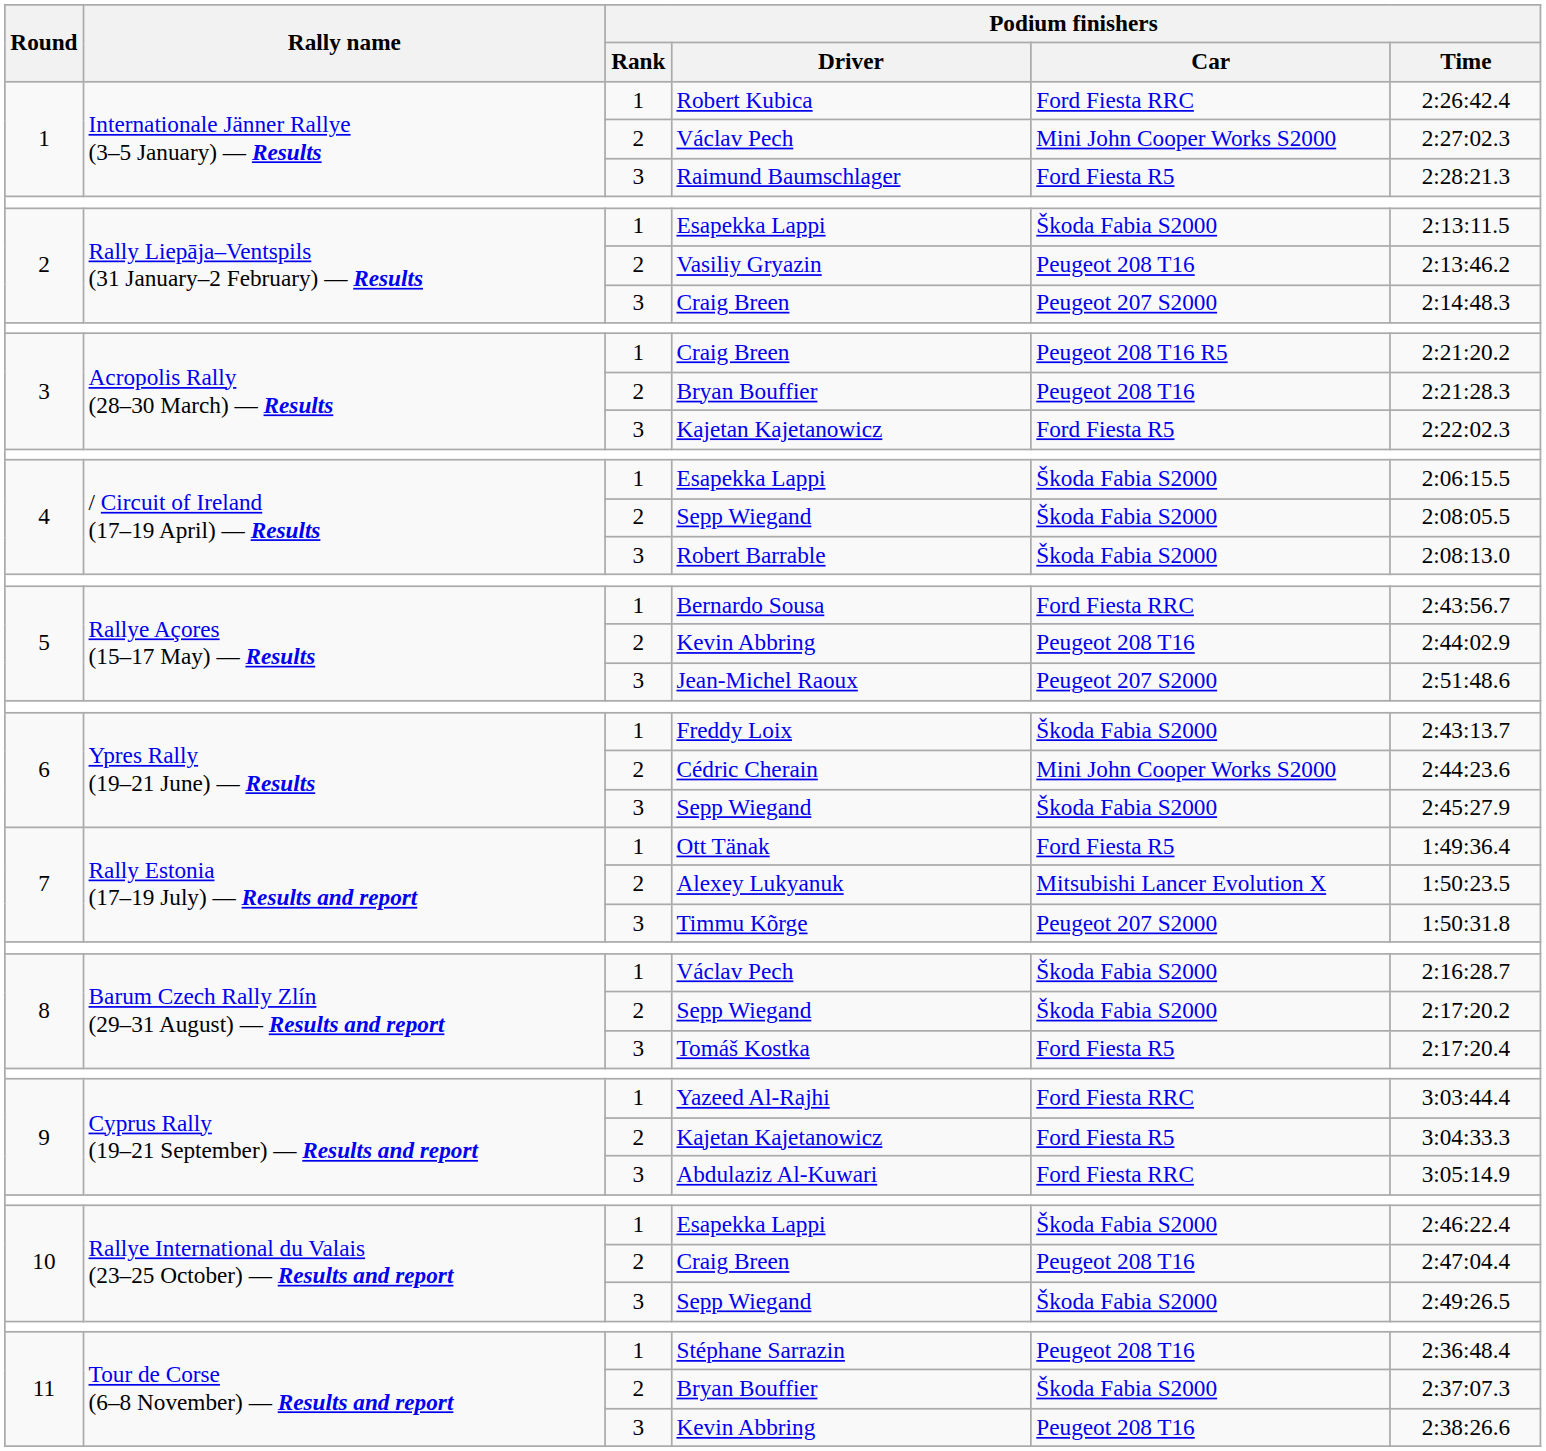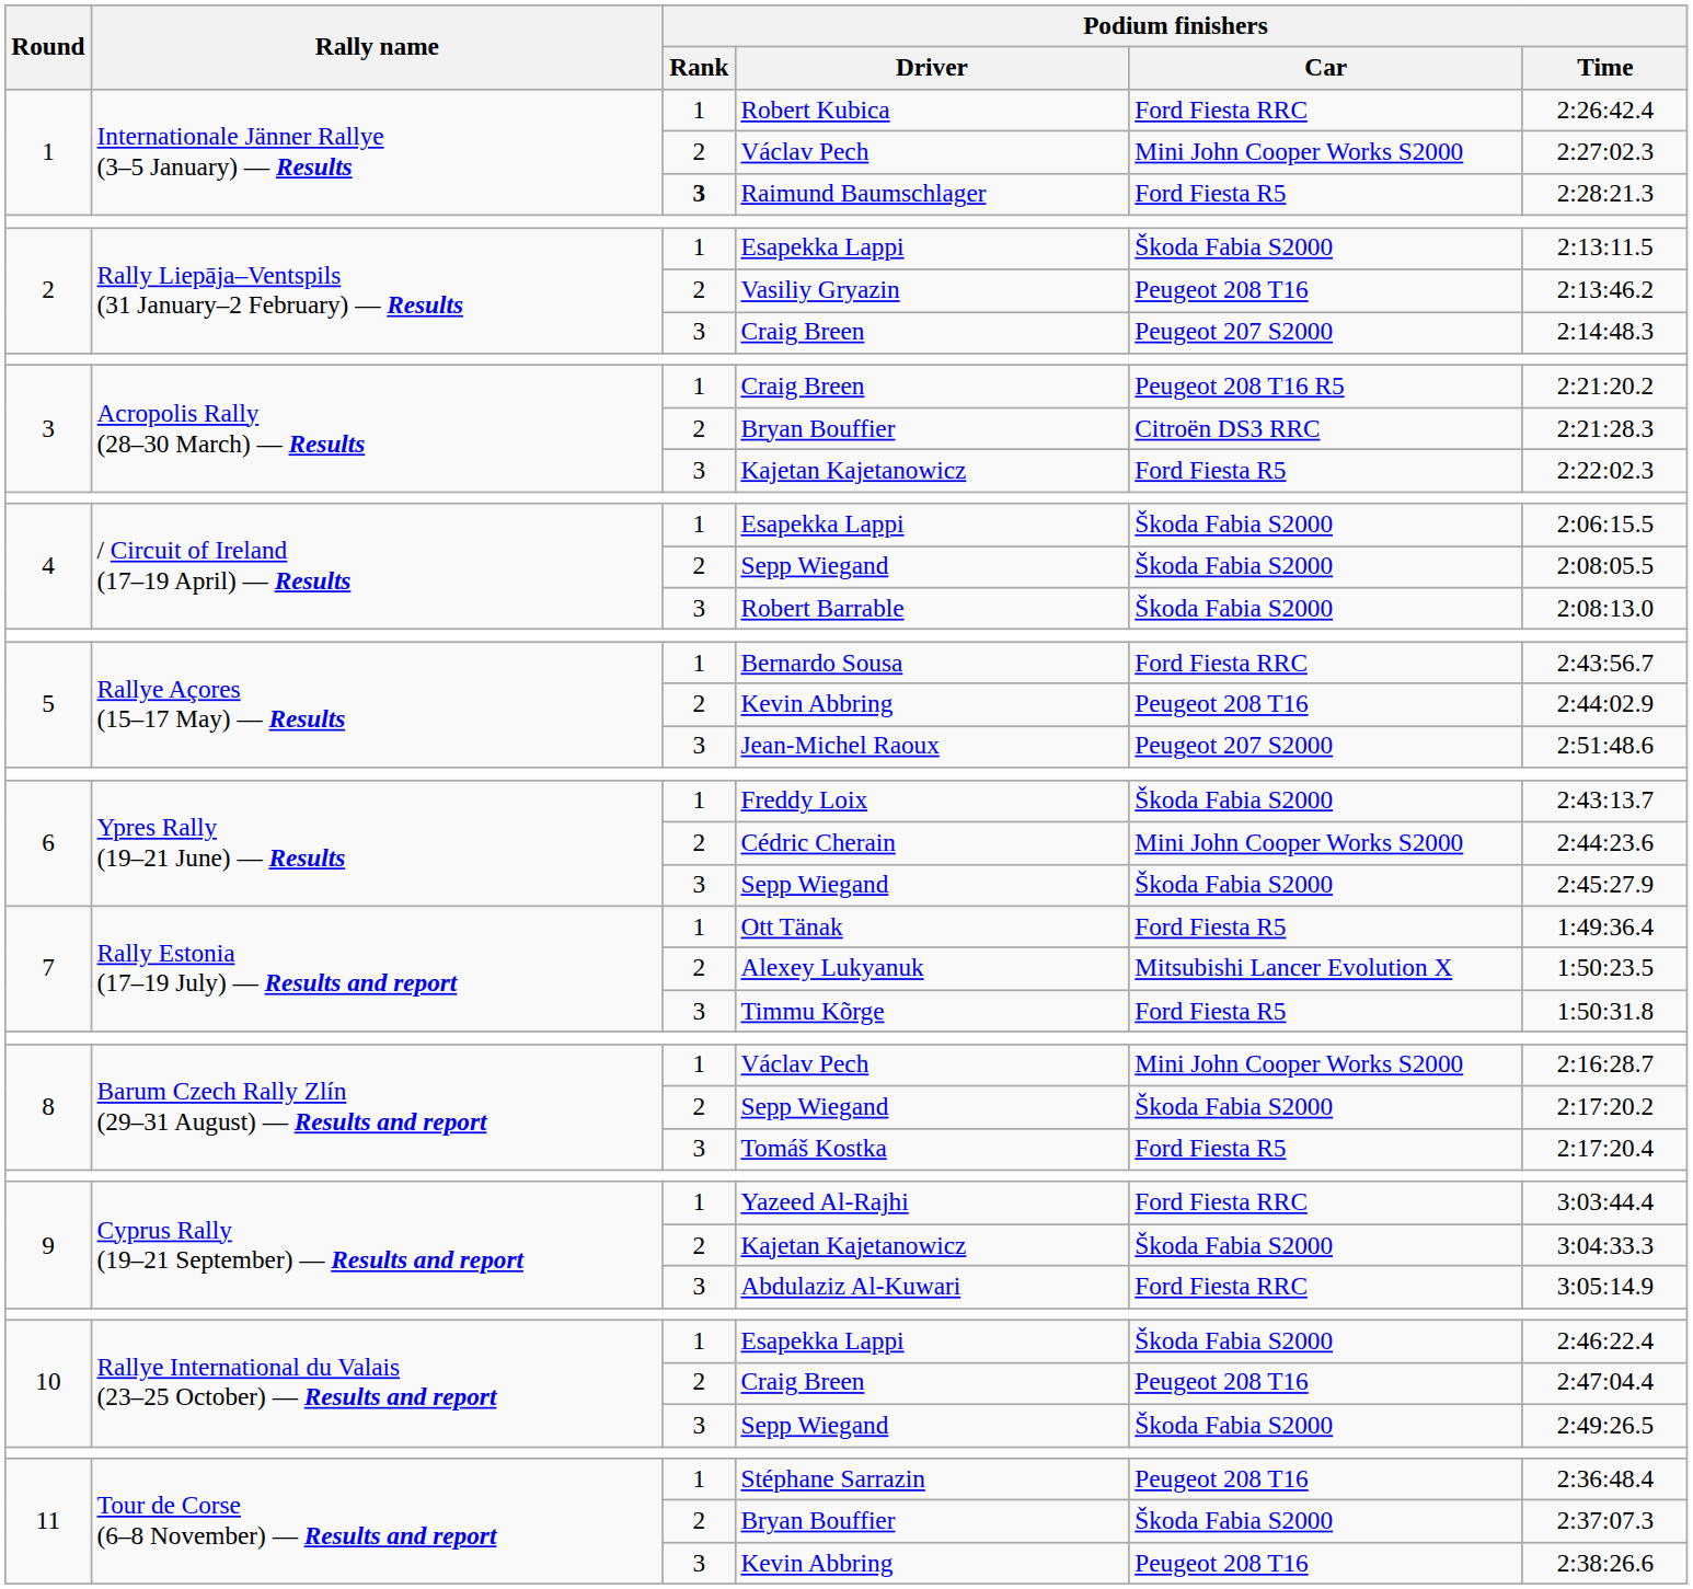Raimund Baumschlager | Podium finishers / Rank: normal -> bold
3 / Bryan Bouffier | Podium finishers / Car: Peugeot 208 T16 -> Citroën DS3 RRC
Timmu Kõrge | Podium finishers / Car: Peugeot 207 S2000 -> Ford Fiesta R5
8 / Václav Pech | Podium finishers / Car: Škoda Fabia S2000 -> Mini John Cooper Works S2000
9 / Kajetan Kajetanowicz | Podium finishers / Car: Ford Fiesta R5 -> Škoda Fabia S2000
